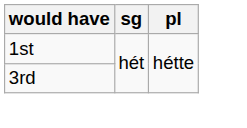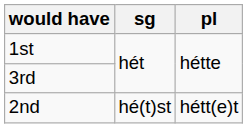+ row: 2nd | hé(t)st | hétt(e)t
